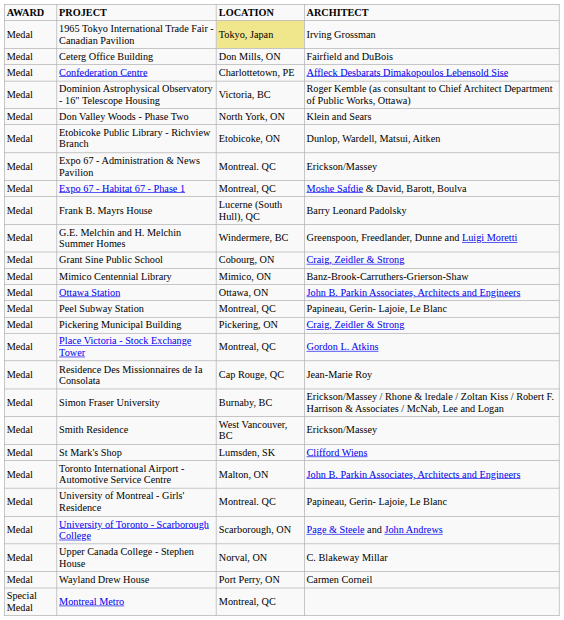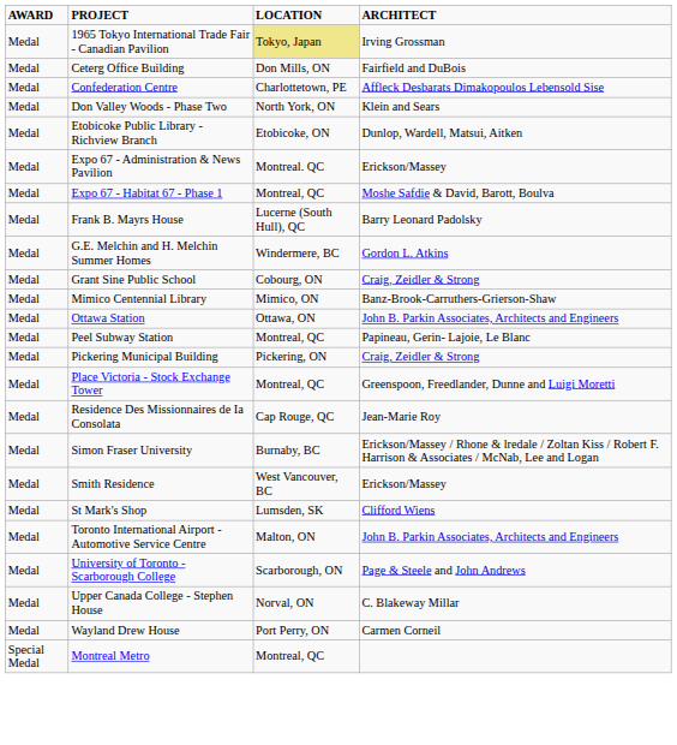- row: Medal | Dominion Astrophysical Observatory - 16" Telescope Housing | Victoria, BC | Roger Kemble (as consultant to Chief Architect Department of Public Works, Ottawa)
G.E. Melchin and H. Melchin Summer Homes | ARCHITECT: Greenspoon, Freedlander, Dunne and Luigi Moretti -> Gordon L. Atkins
Place Victoria - Stock Exchange Tower | ARCHITECT: Gordon L. Atkins -> Greenspoon, Freedlander, Dunne and Luigi Moretti
- row: Medal | University of Montreal - Girls' Residence | Montreal. QC | Papineau, Gerin- Lajoie, Le Blanc
